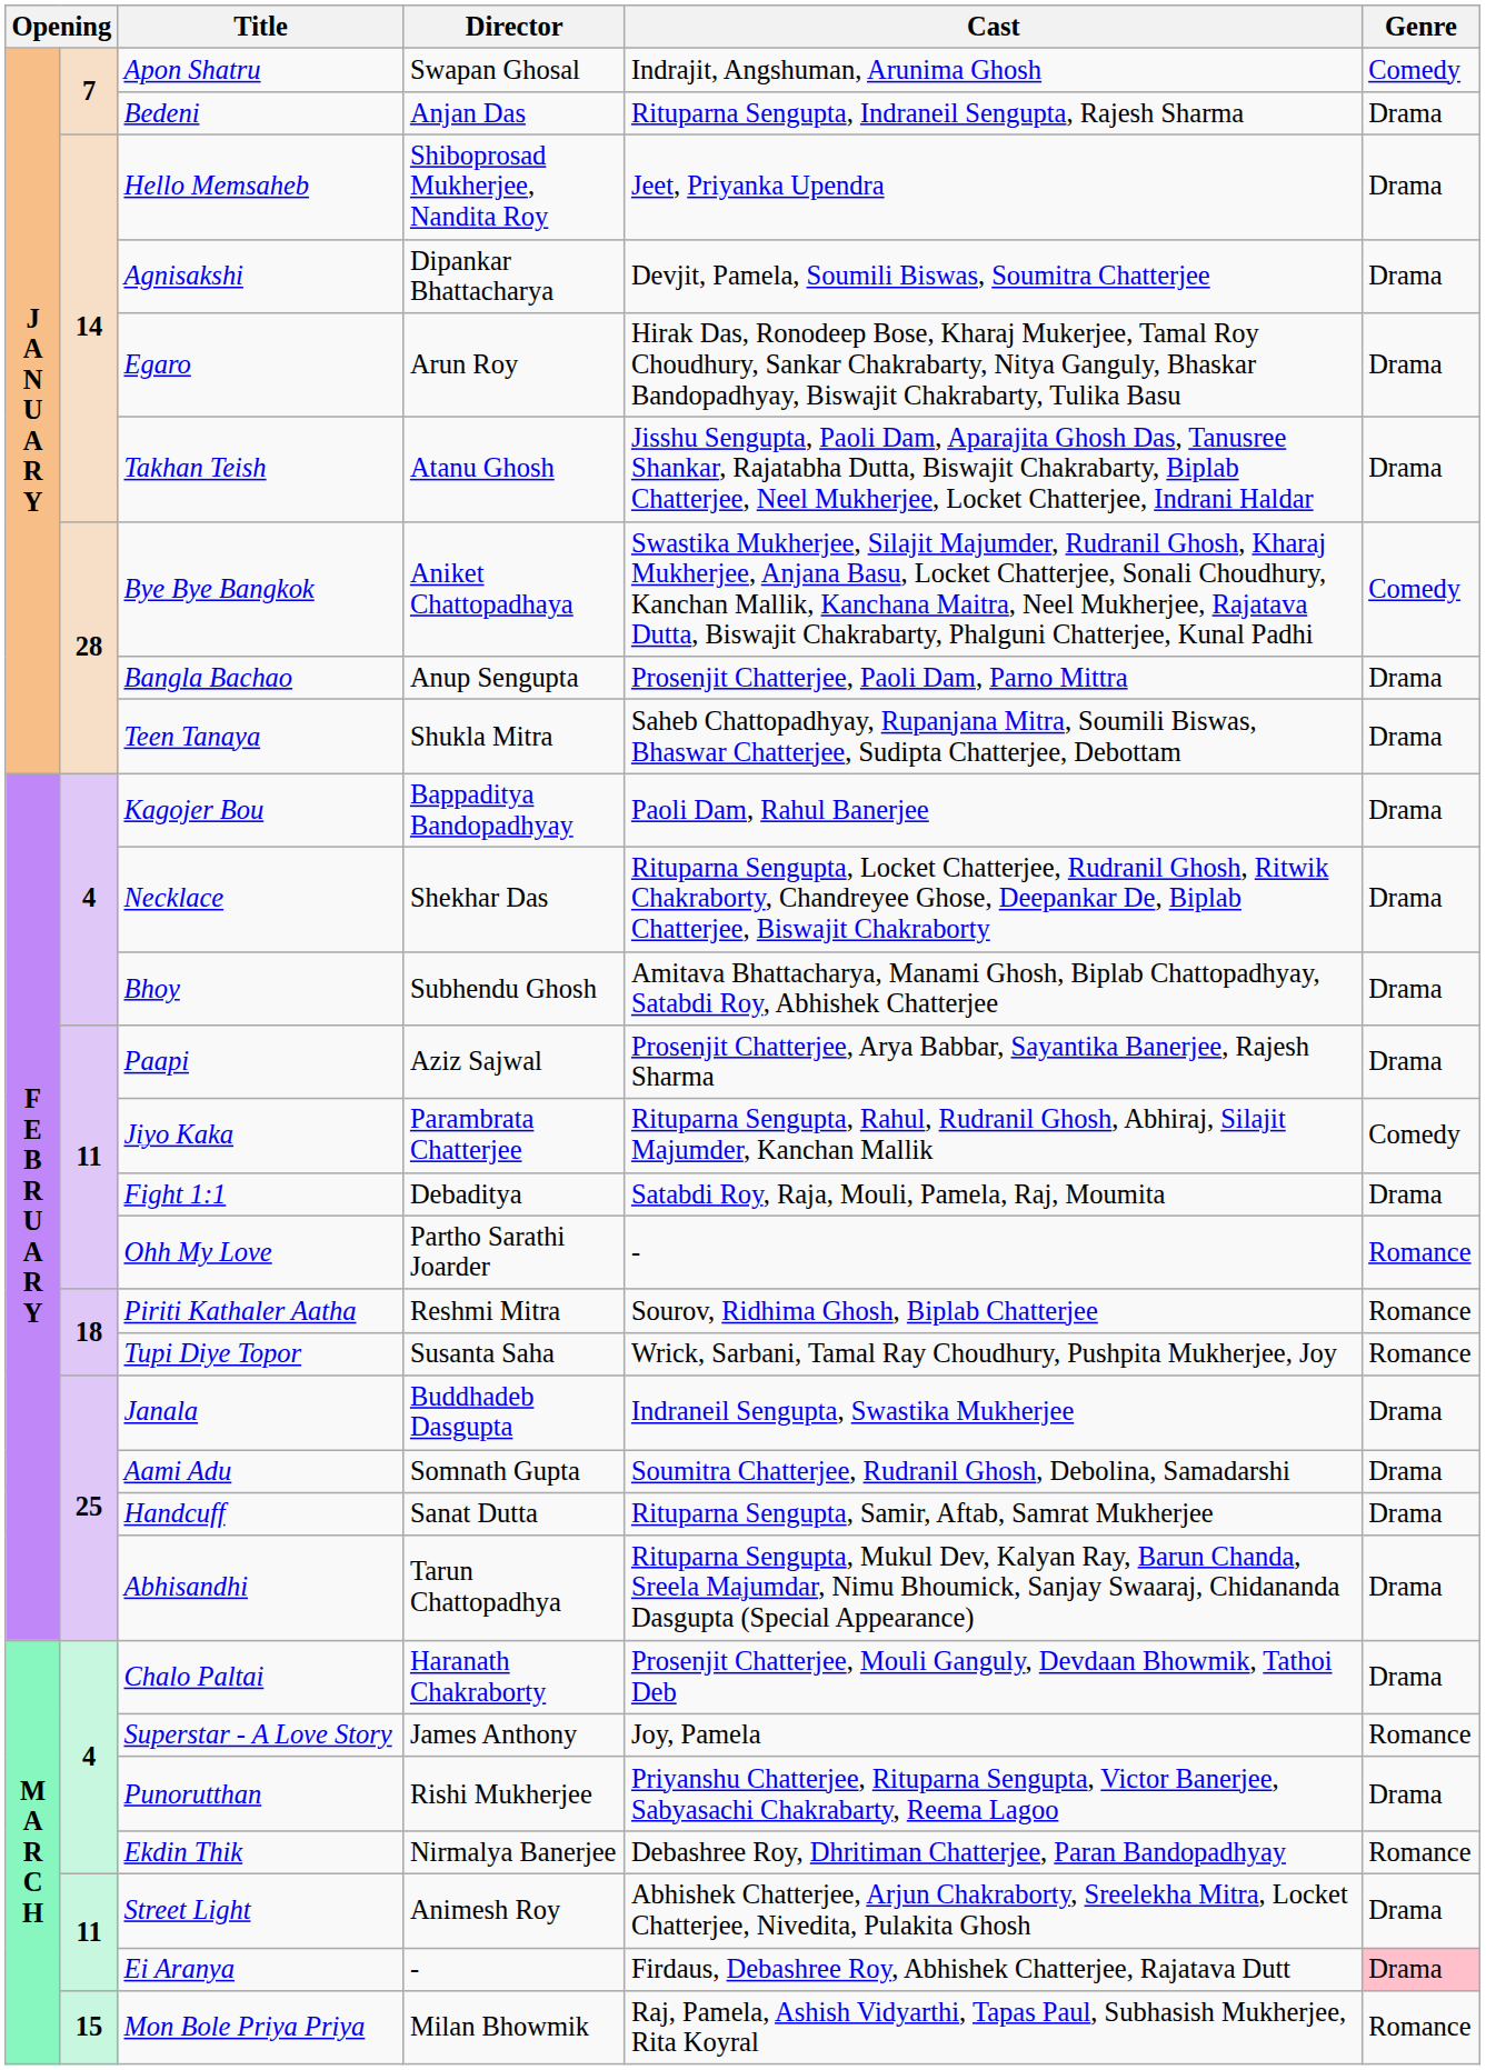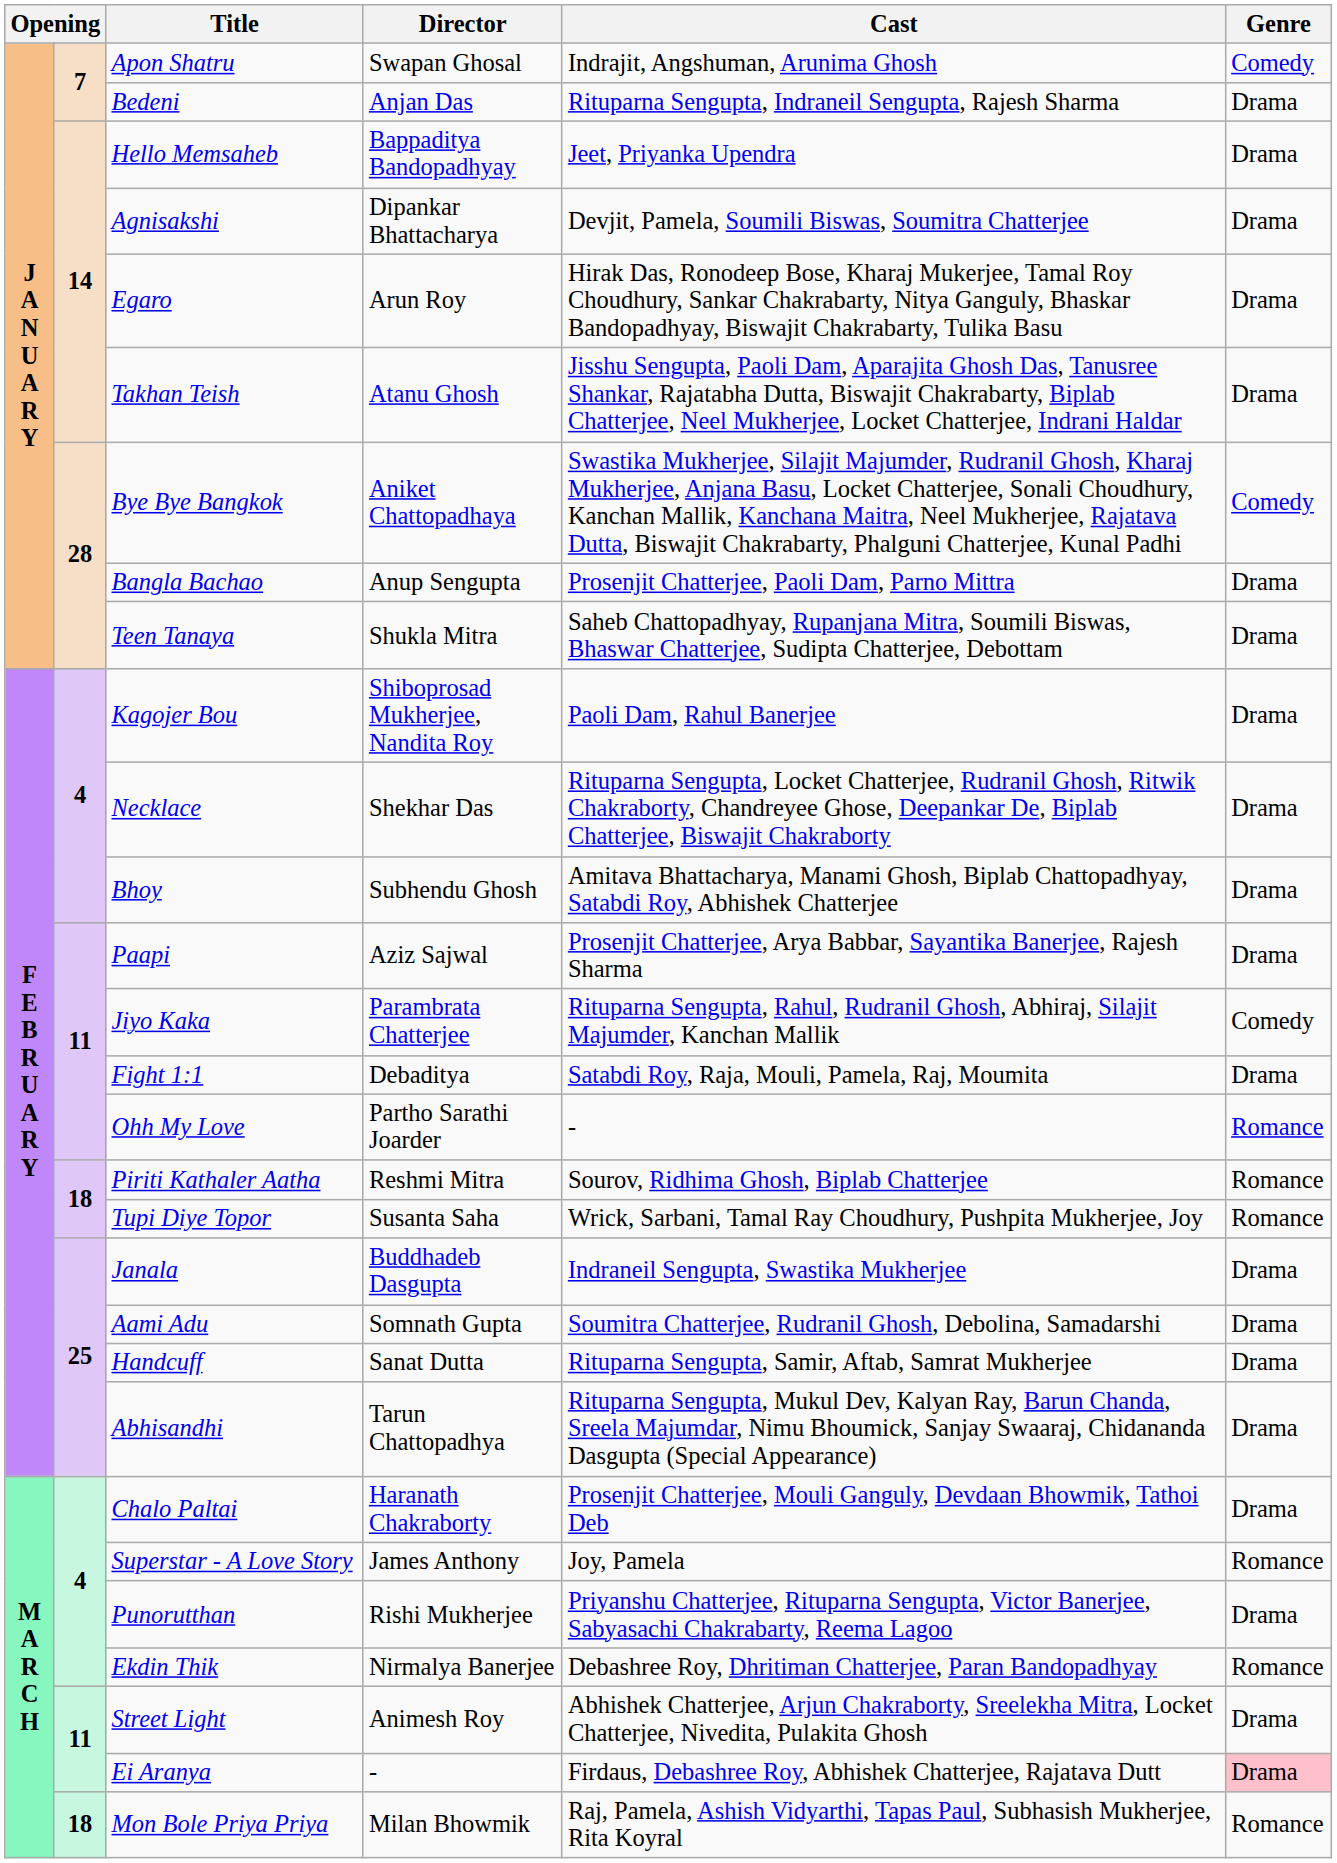Hello Memsaheb | Director: Shiboprosad Mukherjee, Nandita Roy -> Bappaditya Bandopadhyay
Kagojer Bou | Director: Bappaditya Bandopadhyay -> Shiboprosad Mukherjee, Nandita Roy
Mon Bole Priya Priya | column 2: 15 -> 18
